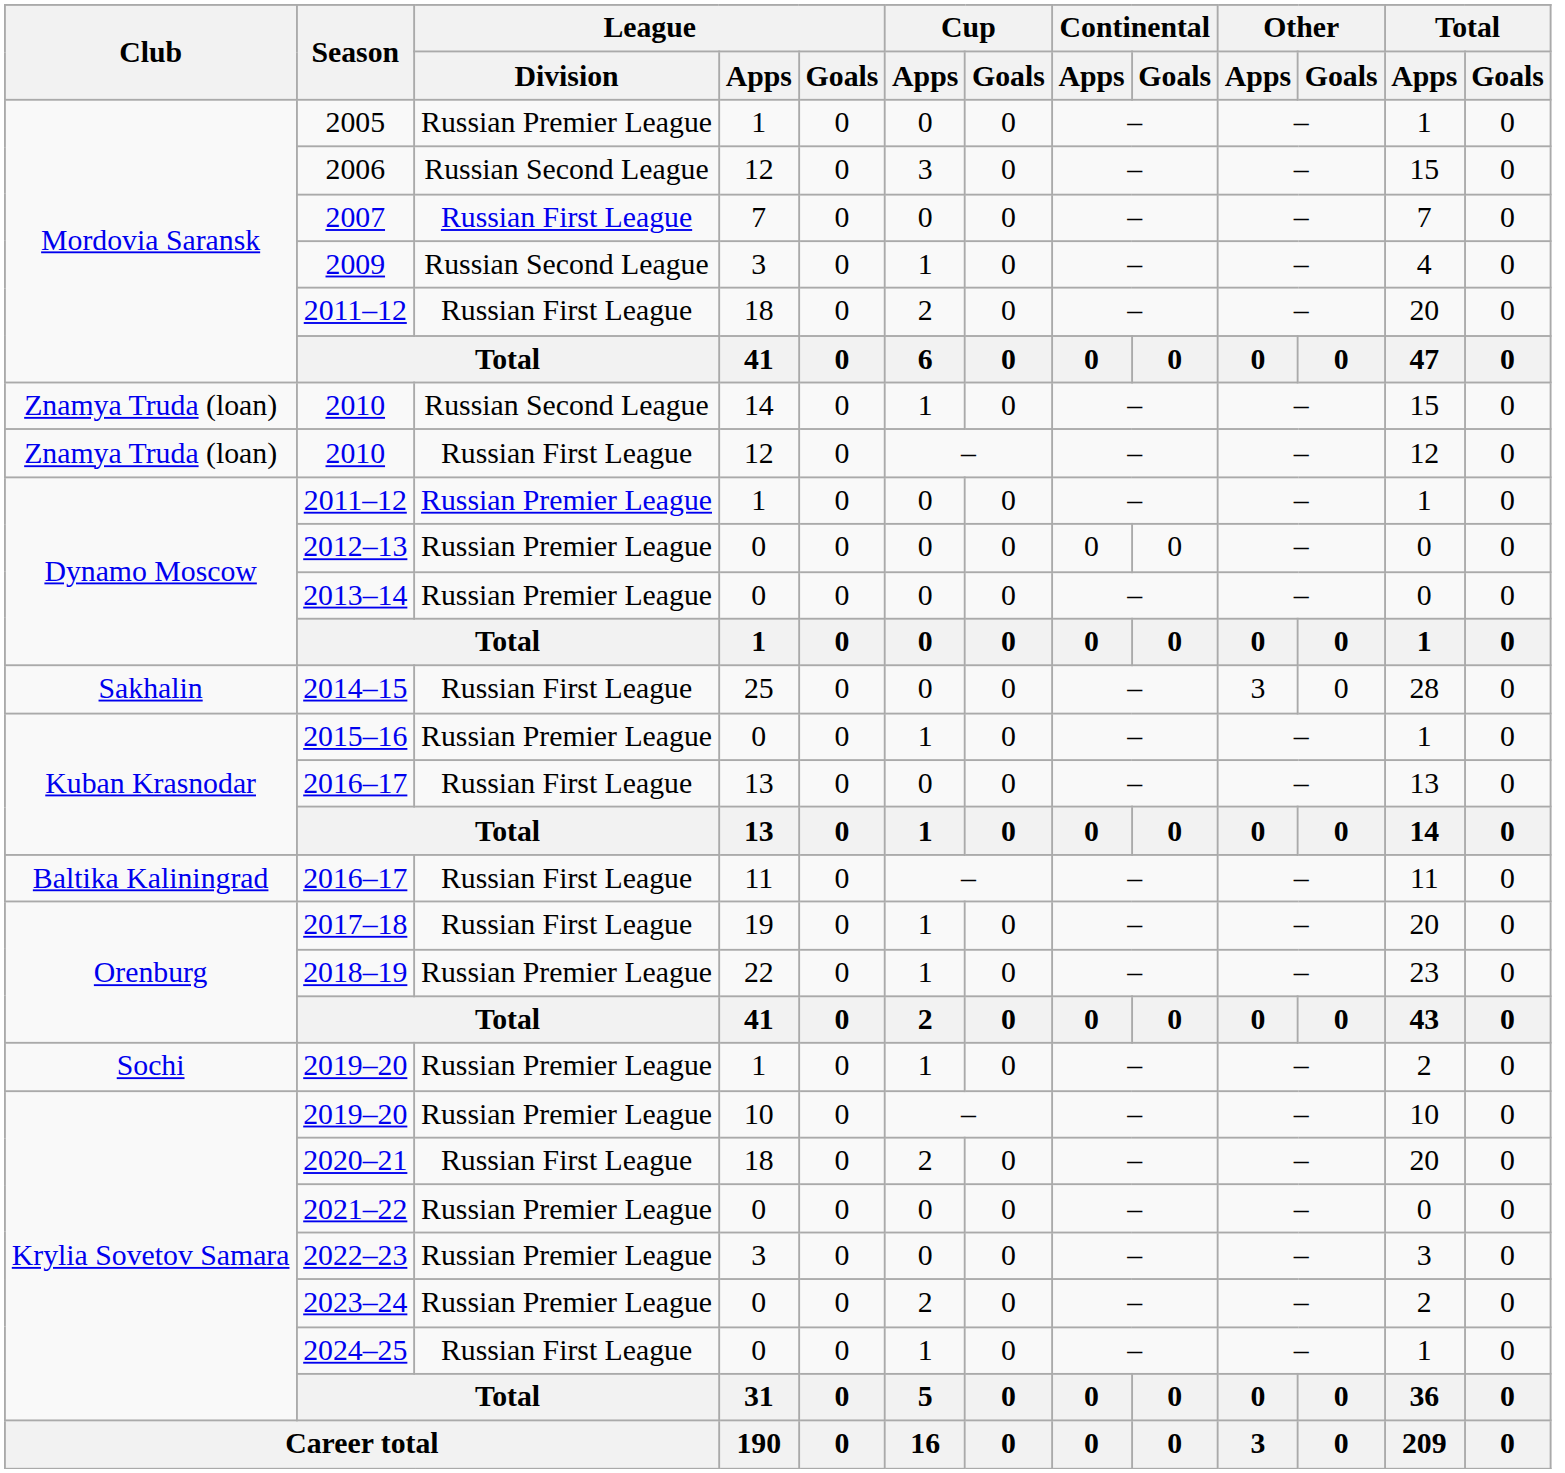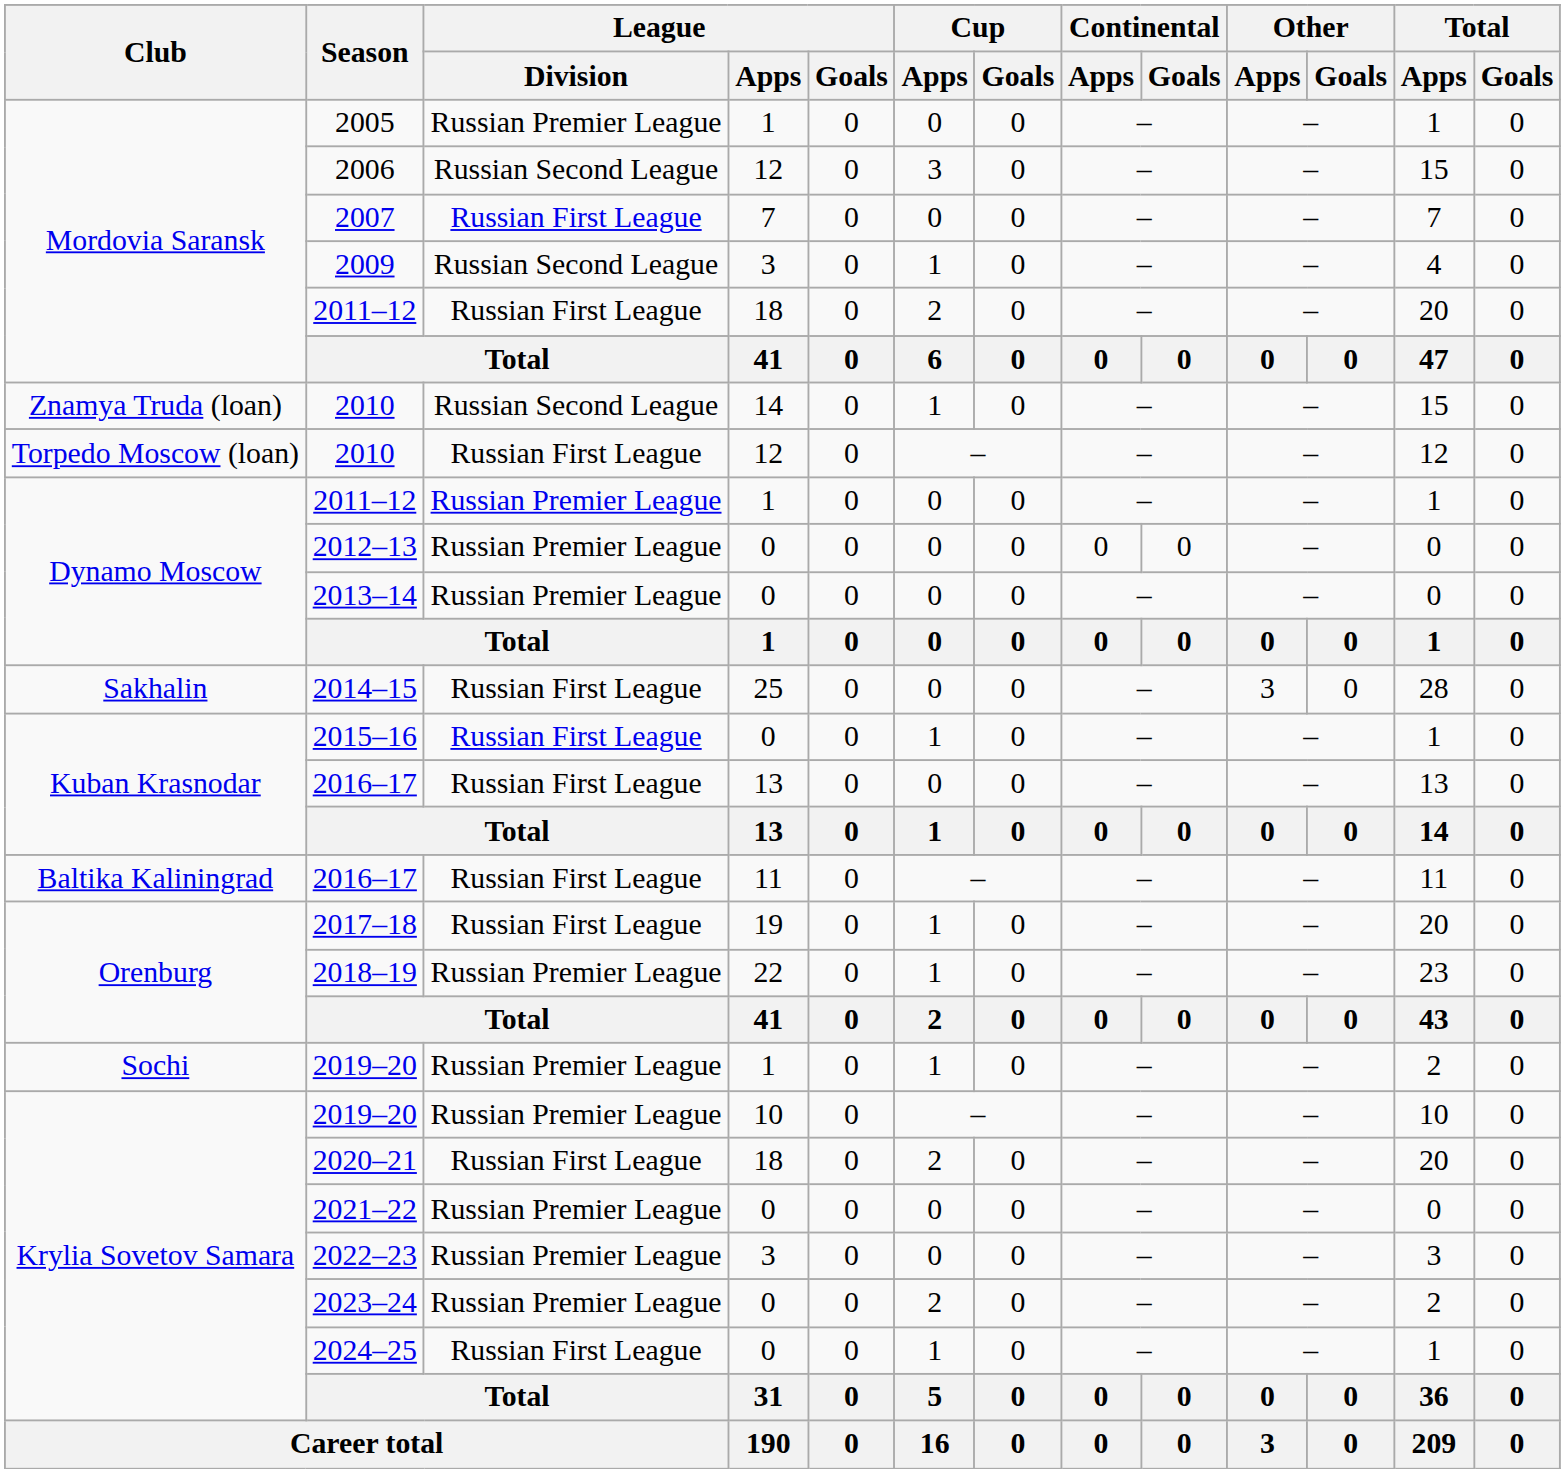2010 / 12 | Club: Znamya Truda (loan) -> Torpedo Moscow (loan)
2015–16 | League / Division: Russian Premier League -> Russian First League
